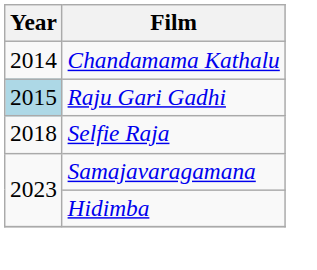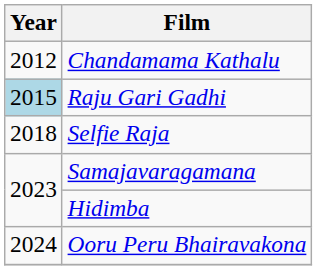Chandamama Kathalu | Year: 2014 -> 2012
+ row: 2024 | Ooru Peru Bhairavakona
